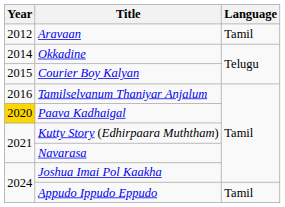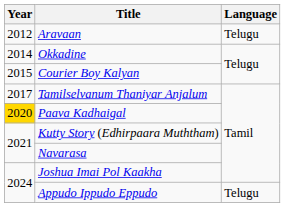Aravaan | Language: Tamil -> Telugu
Tamilselvanum Thaniyar Anjalum | Year: 2016 -> 2017
Appudo Ippudo Eppudo | Language: Tamil -> Telugu
